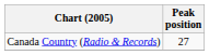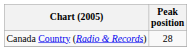Canada Country (Radio & Records) | Peak position: 27 -> 28
